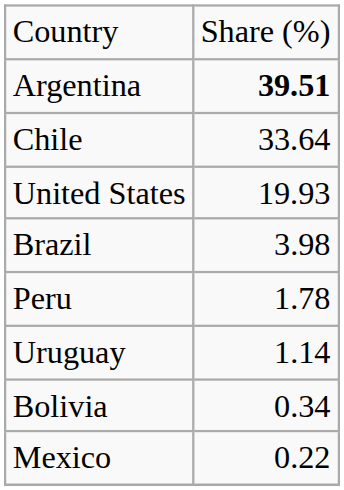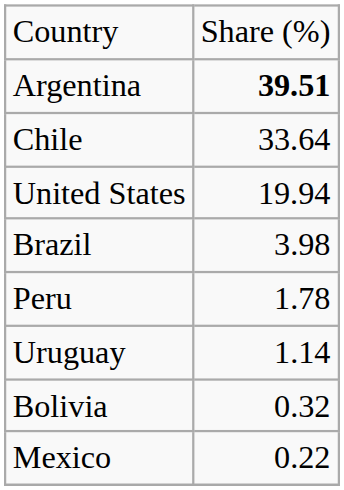United States | column 2: 19.93 -> 19.94
Bolivia | column 2: 0.34 -> 0.32
